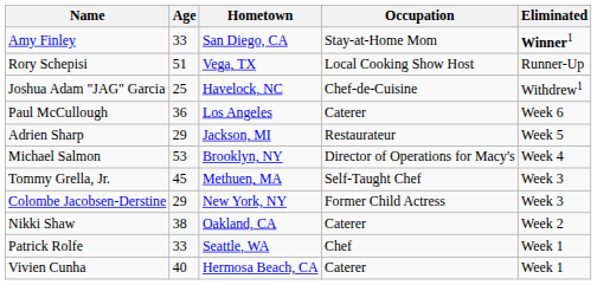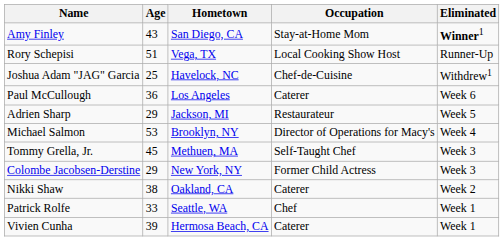Amy Finley | Age: 33 -> 43
Vivien Cunha | Age: 40 -> 39
